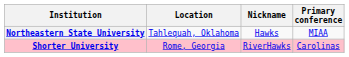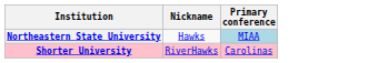- column: Location | Tahlequah, Oklahoma | Rome, Georgia
Northeastern State University | Primary conference: no background -> lightblue background
